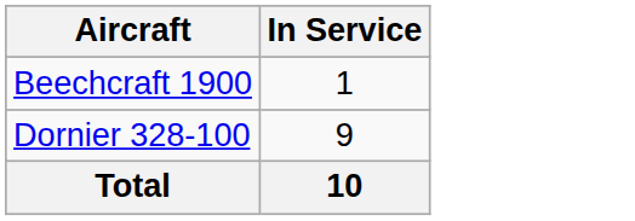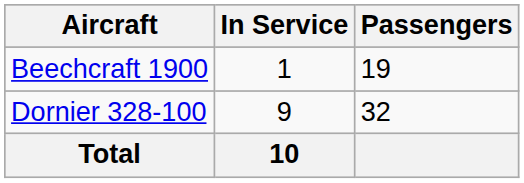+ column: Passengers | 19 | 32
